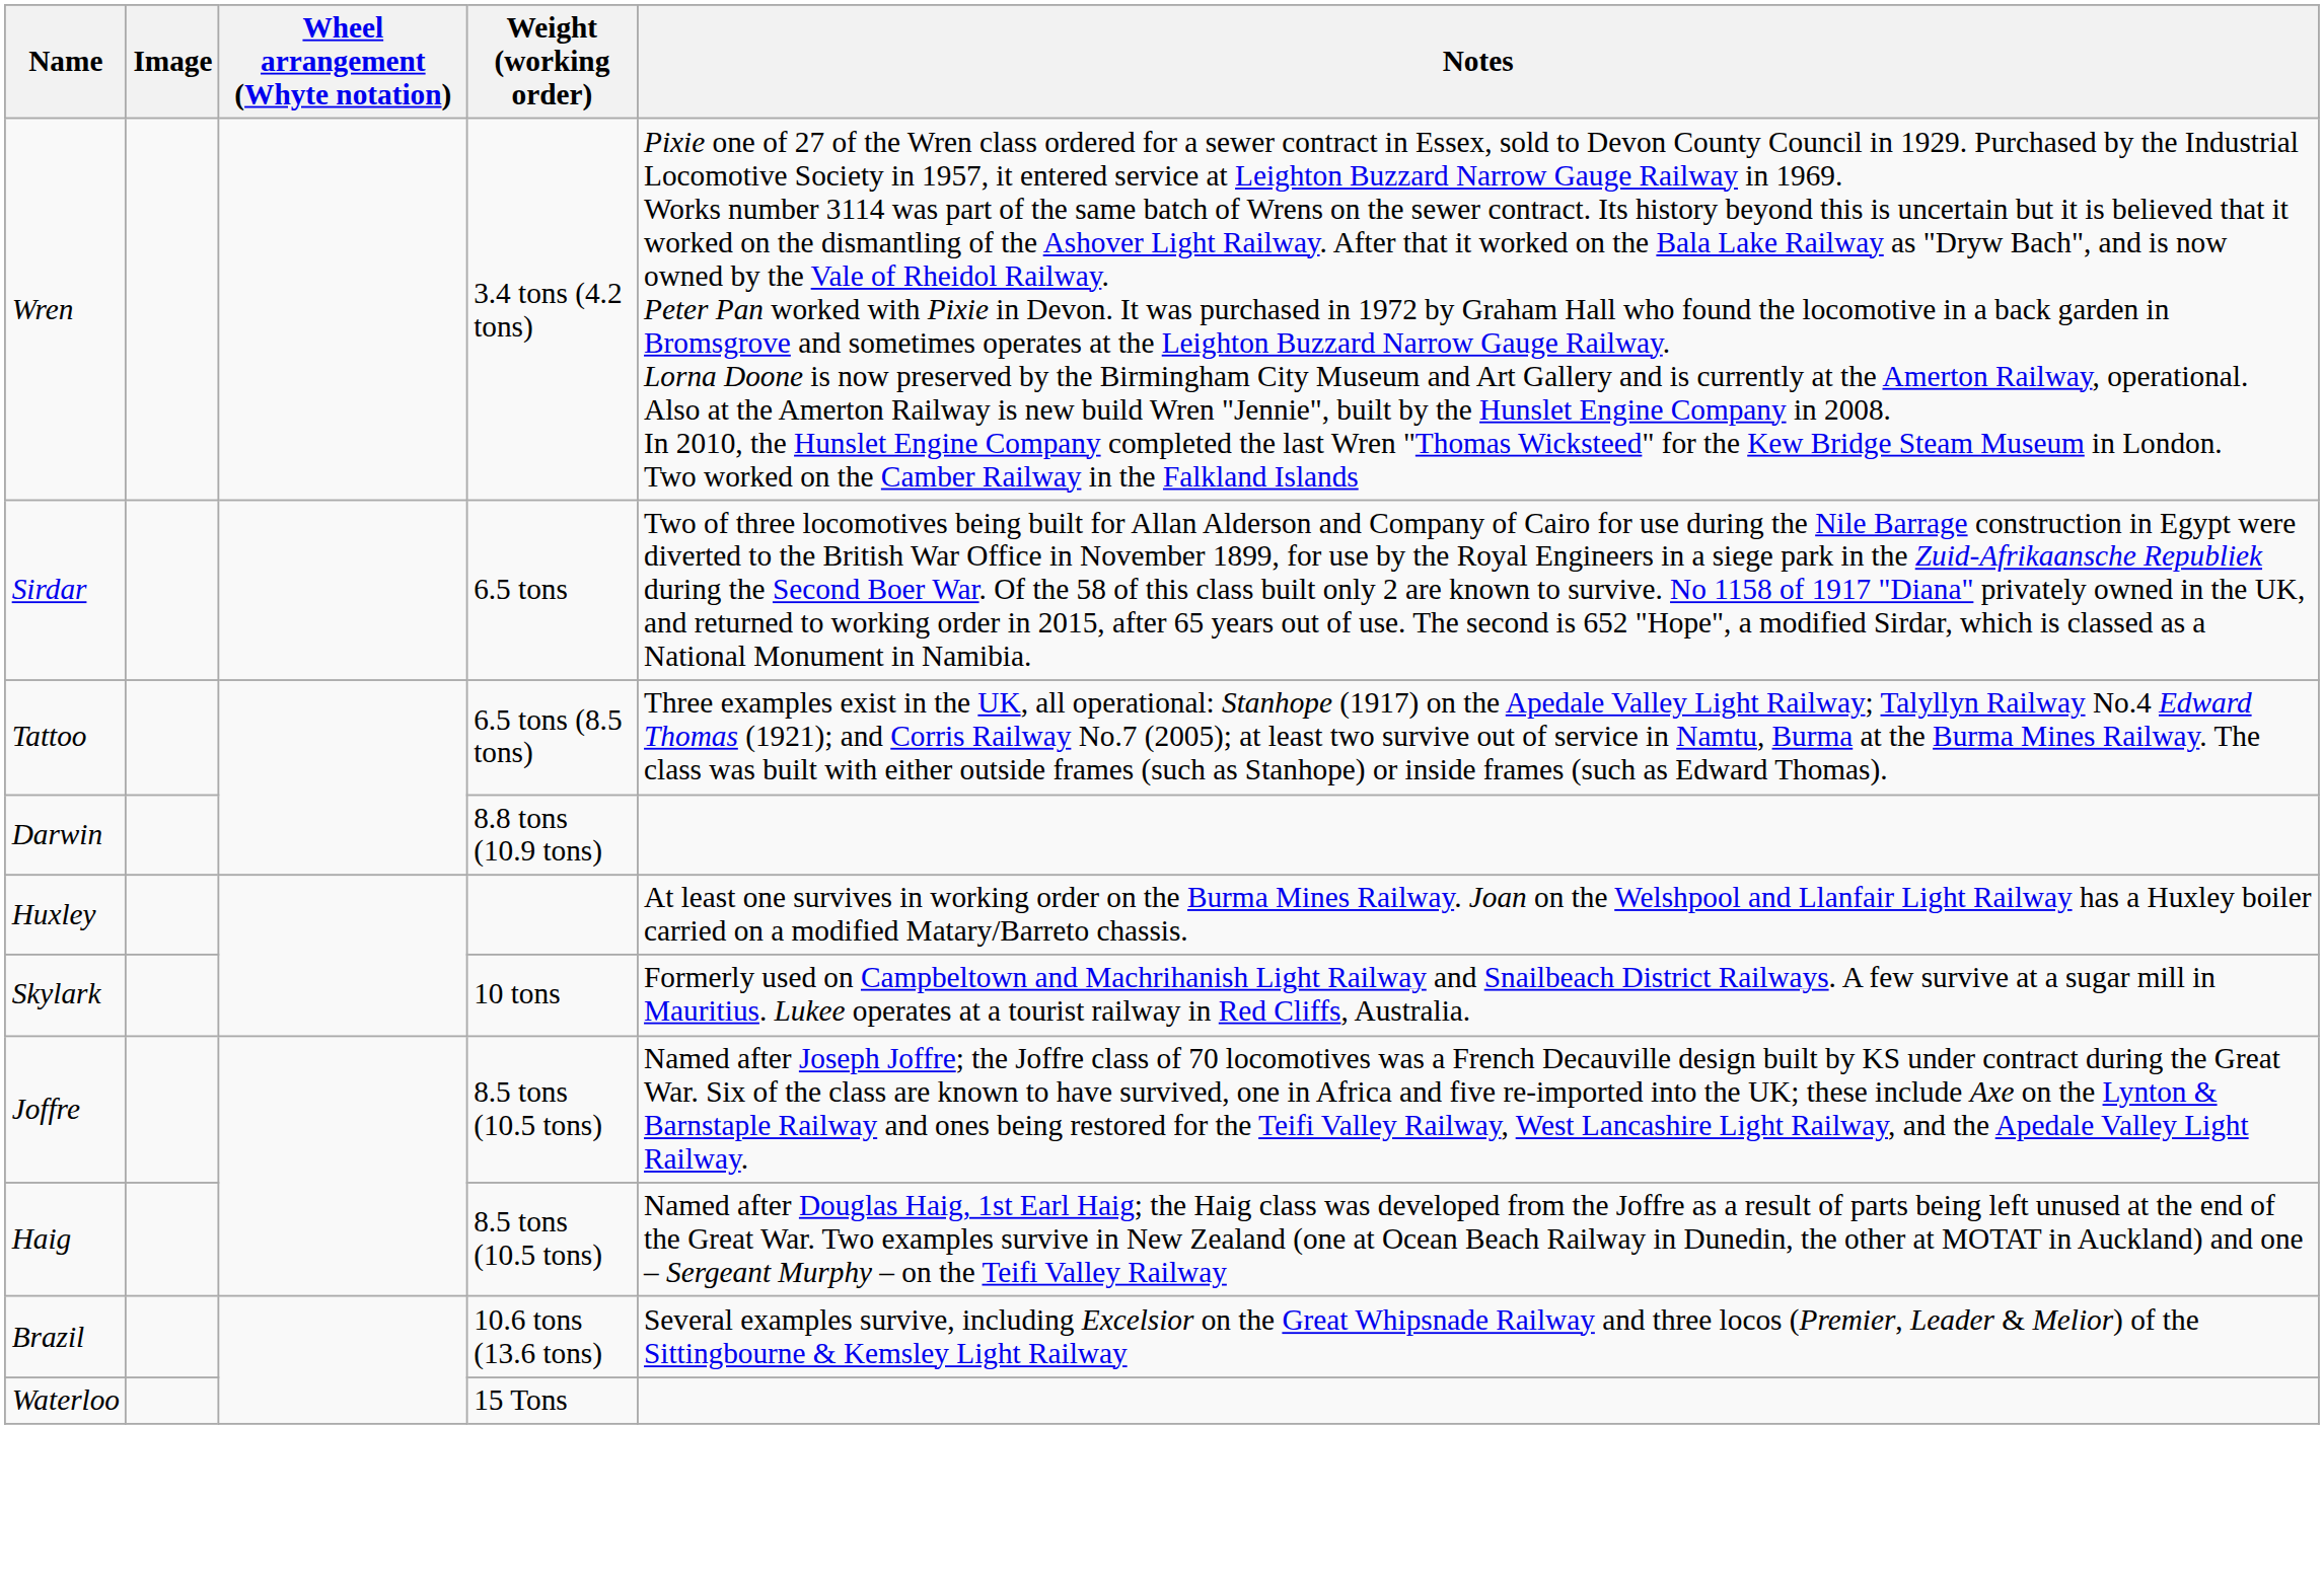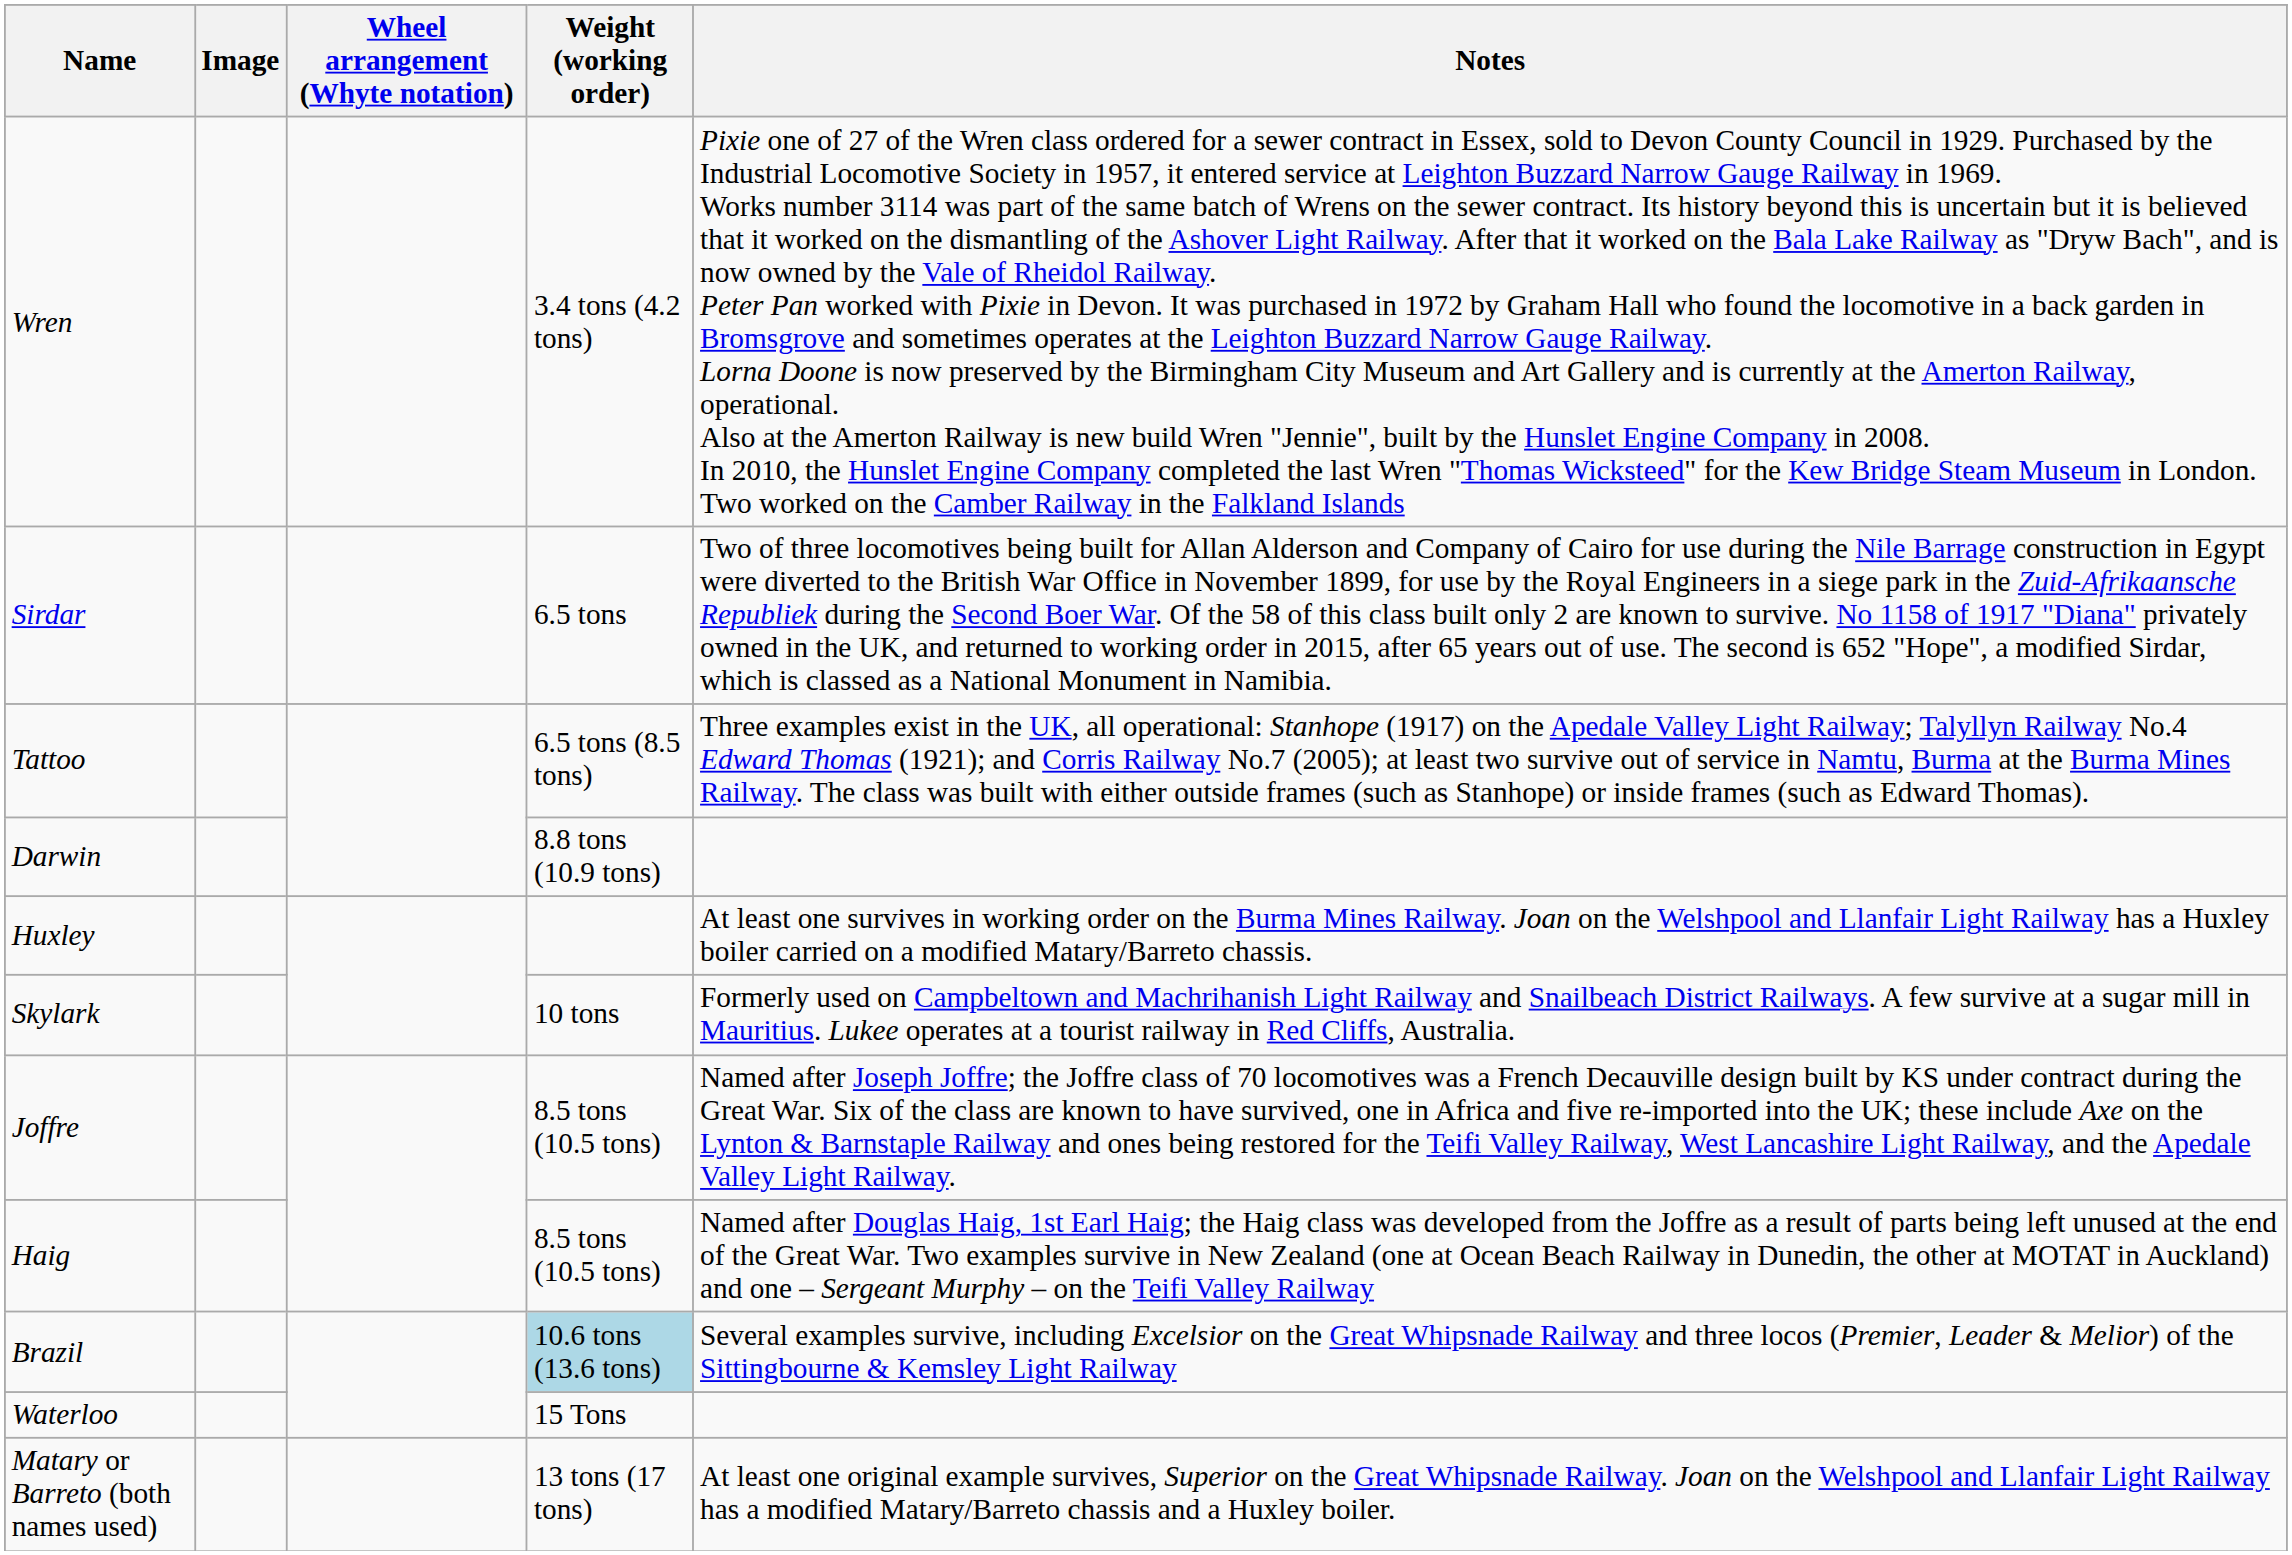Brazil | Weight (working order): no background -> lightblue background
+ row: Matary or Barreto (both names used) | 13 tons (17 tons) | At least one original example survives, Superior on the Great Whipsnade Railway. Joan on the Welshpool and Llanfair Light Railway has a modified Matary/Barreto chassis and a Huxley boiler.
